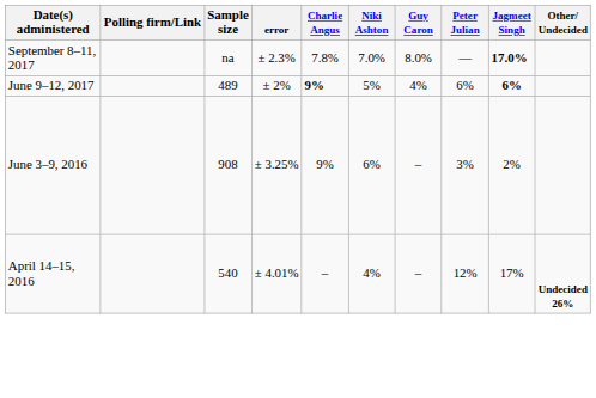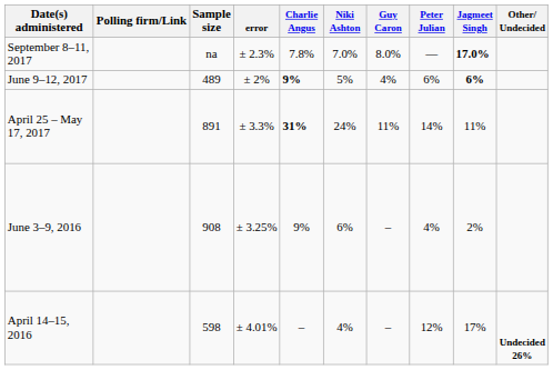+ row: April 25 – May 17, 2017 | 891 | ± 3.3% | 31% | 24% | 11% | 14% | 11%
June 3–9, 2016 | Peter Julian: 3% -> 4%
April 14–15, 2016 | Sample size: 540 -> 598
